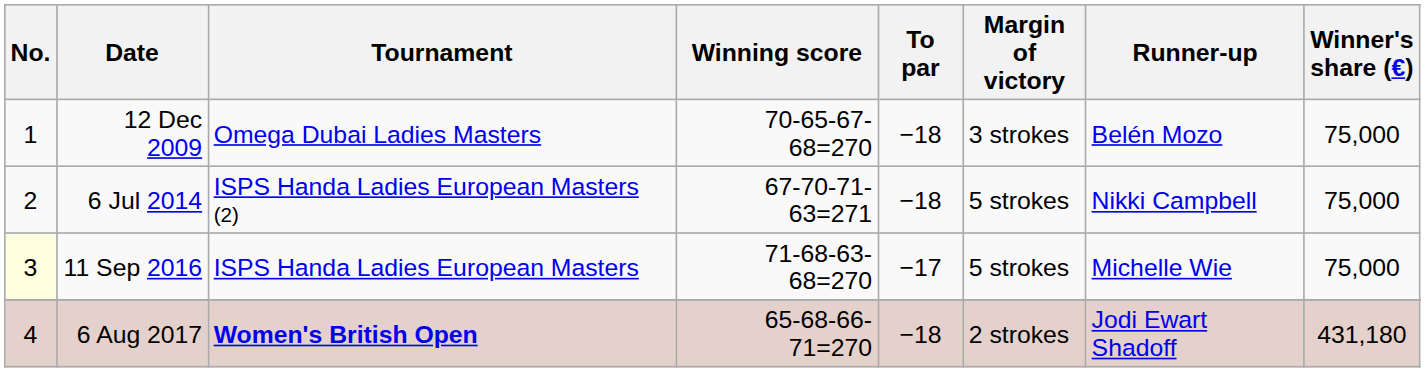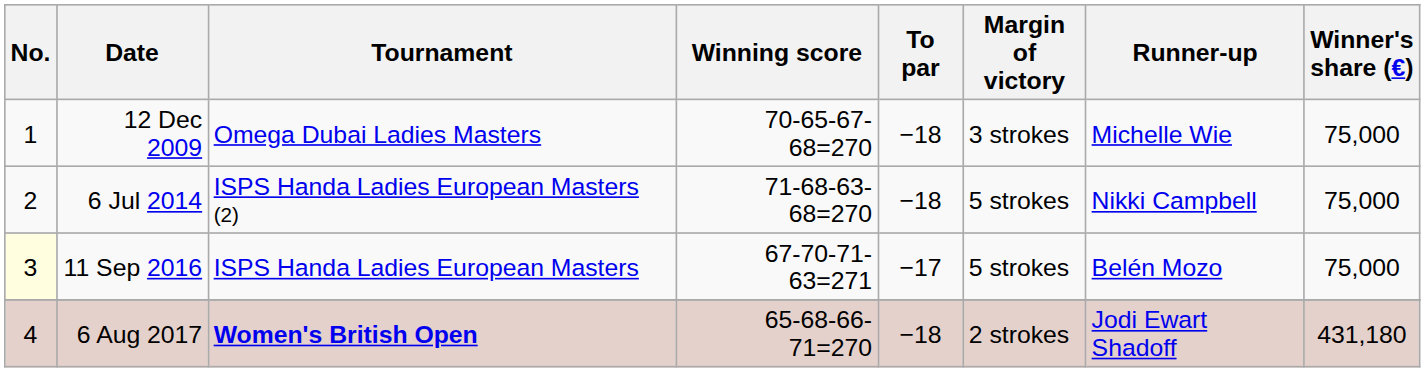12 Dec 2009 | Runner-up: Belén Mozo -> Michelle Wie
6 Jul 2014 | Winning score: 67-70-71-63=271 -> 71-68-63-68=270
11 Sep 2016 | Winning score: 71-68-63-68=270 -> 67-70-71-63=271
11 Sep 2016 | Runner-up: Michelle Wie -> Belén Mozo
